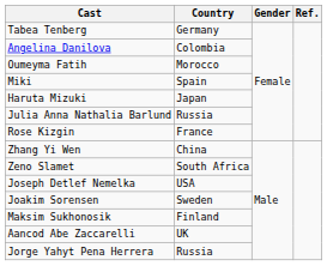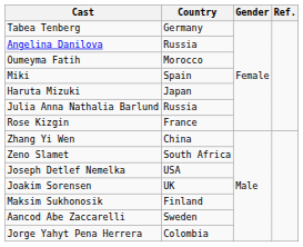Angelina Danilova | Country: Colombia -> Russia
Joakim Sorensen | Country: Sweden -> UK
Aancod Abe Zaccarelli | Country: UK -> Sweden
Jorge Yahyt Pena Herrera | Country: Russia -> Colombia
